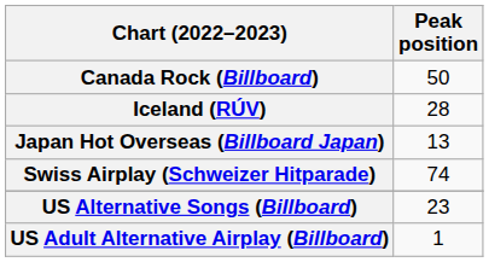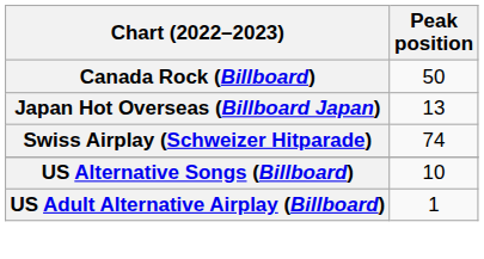- row: Iceland (RÚV) | 28
US Alternative Songs (Billboard) | Peak position: 23 -> 10
